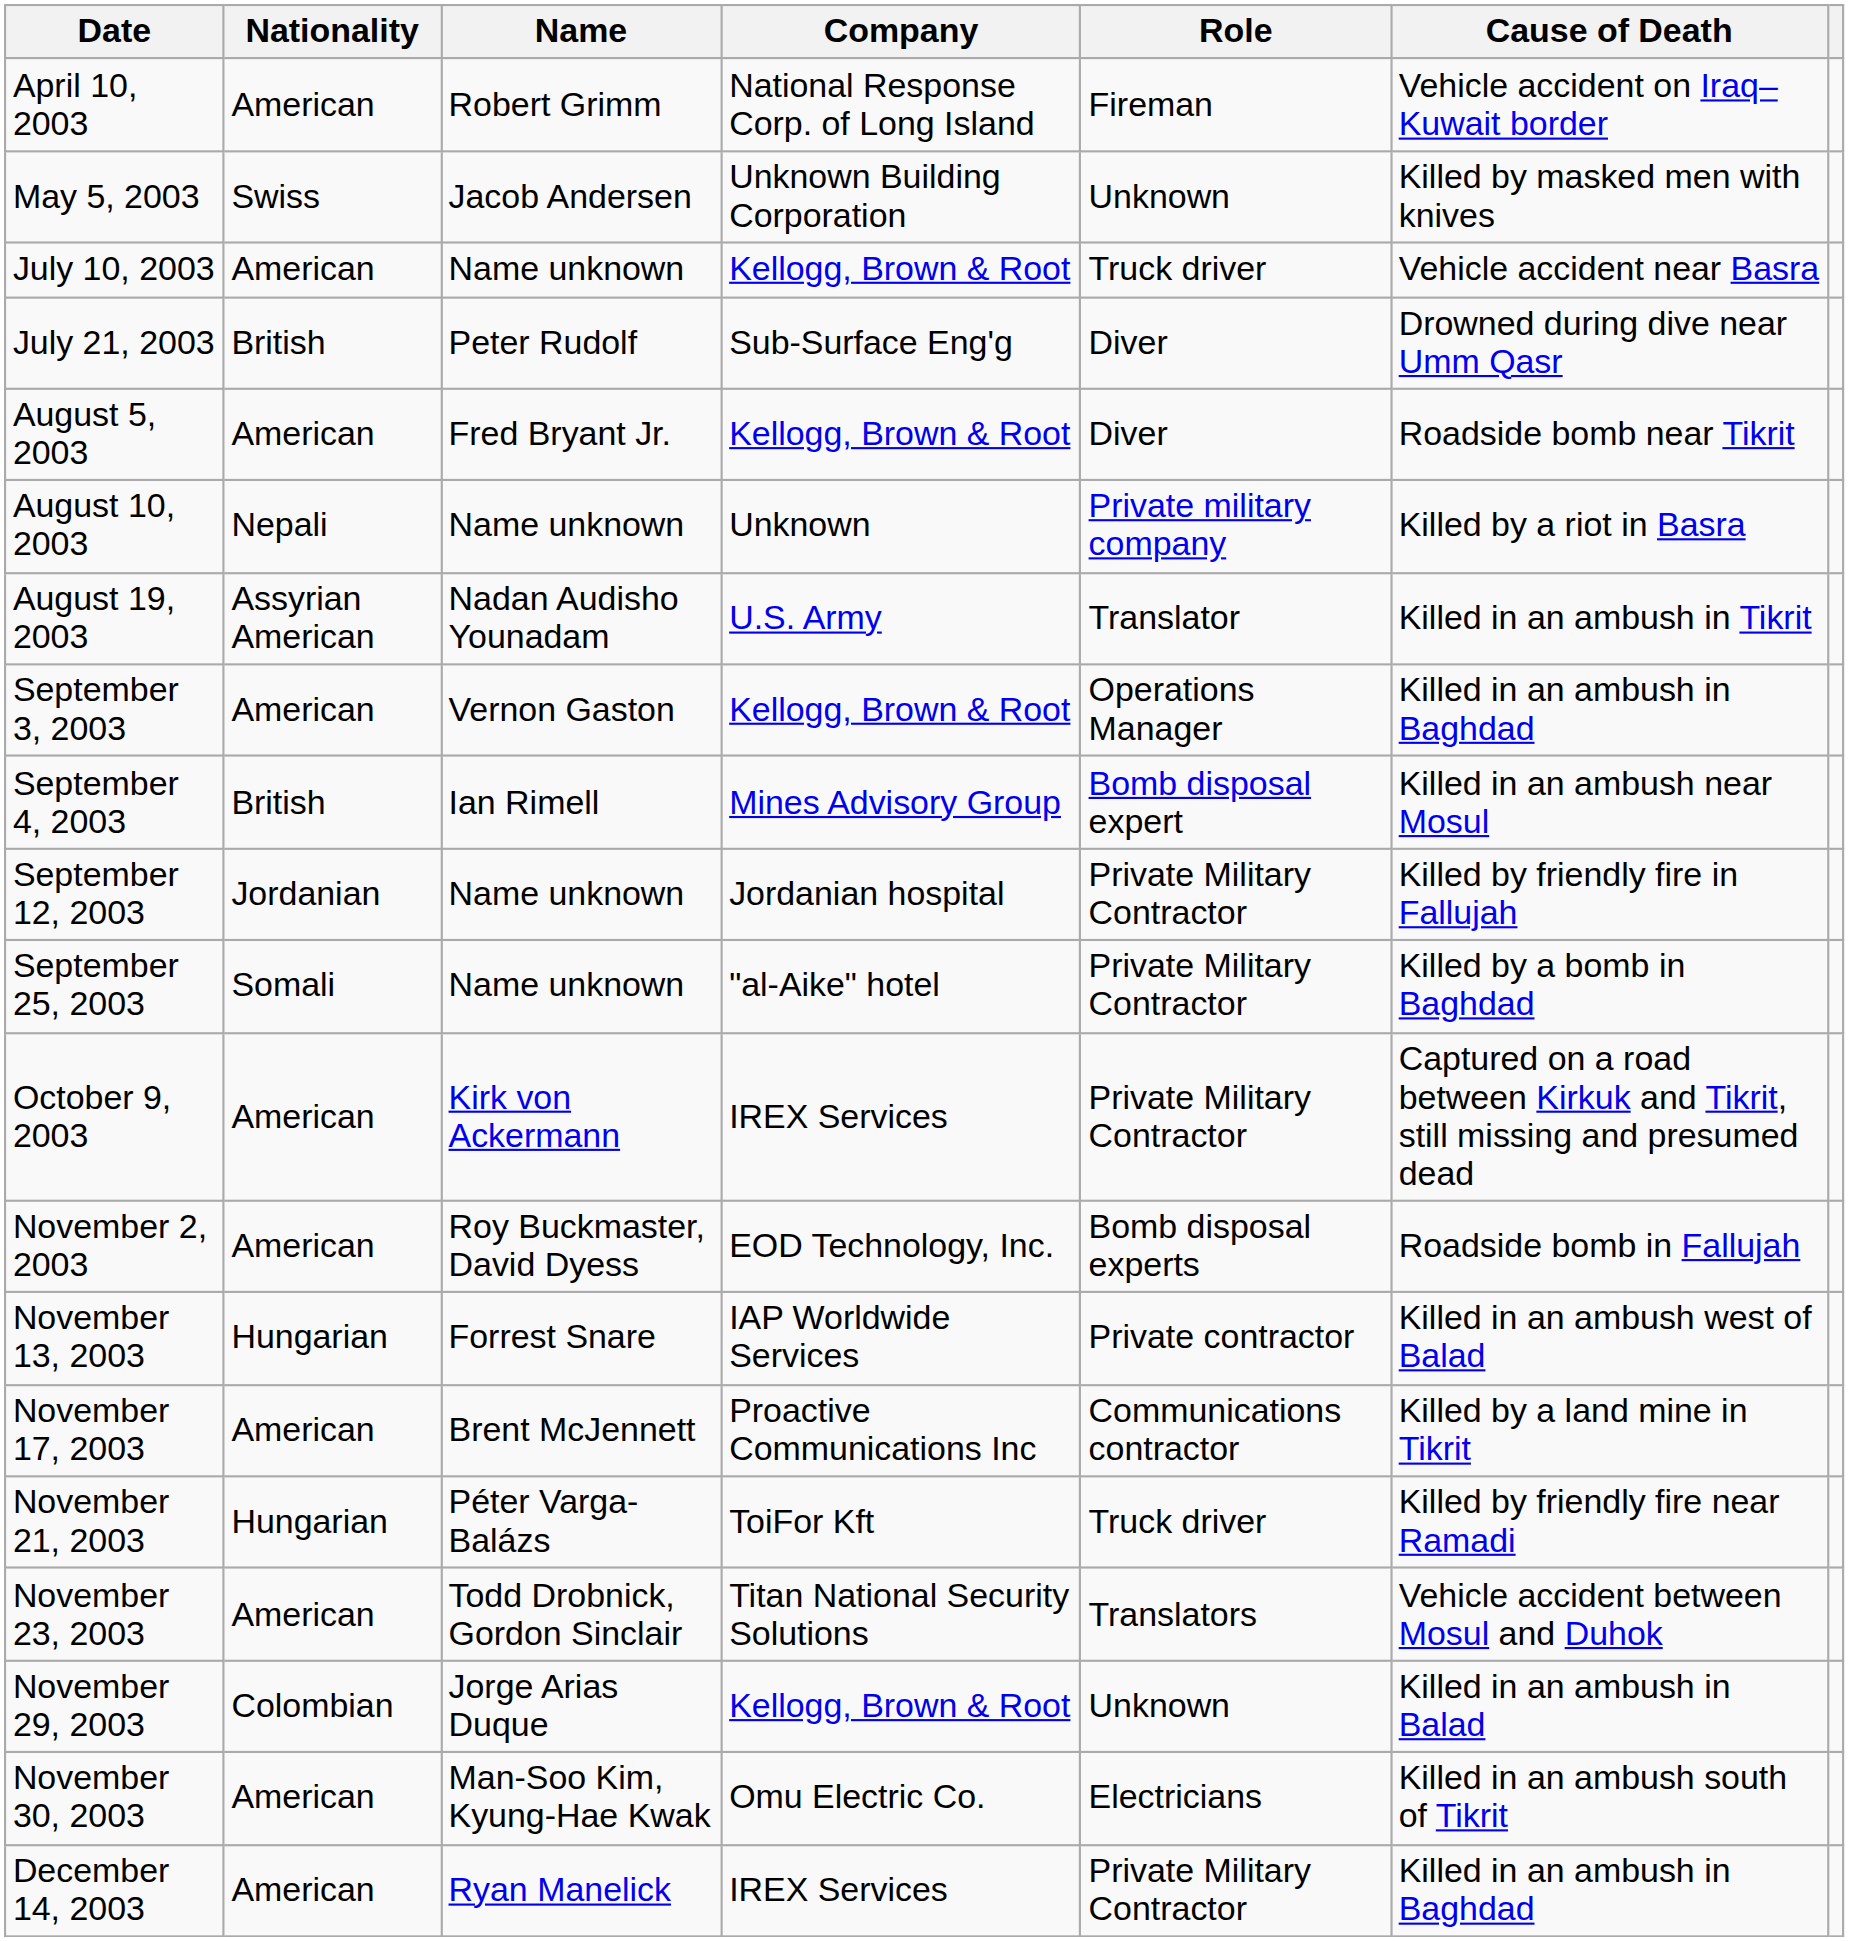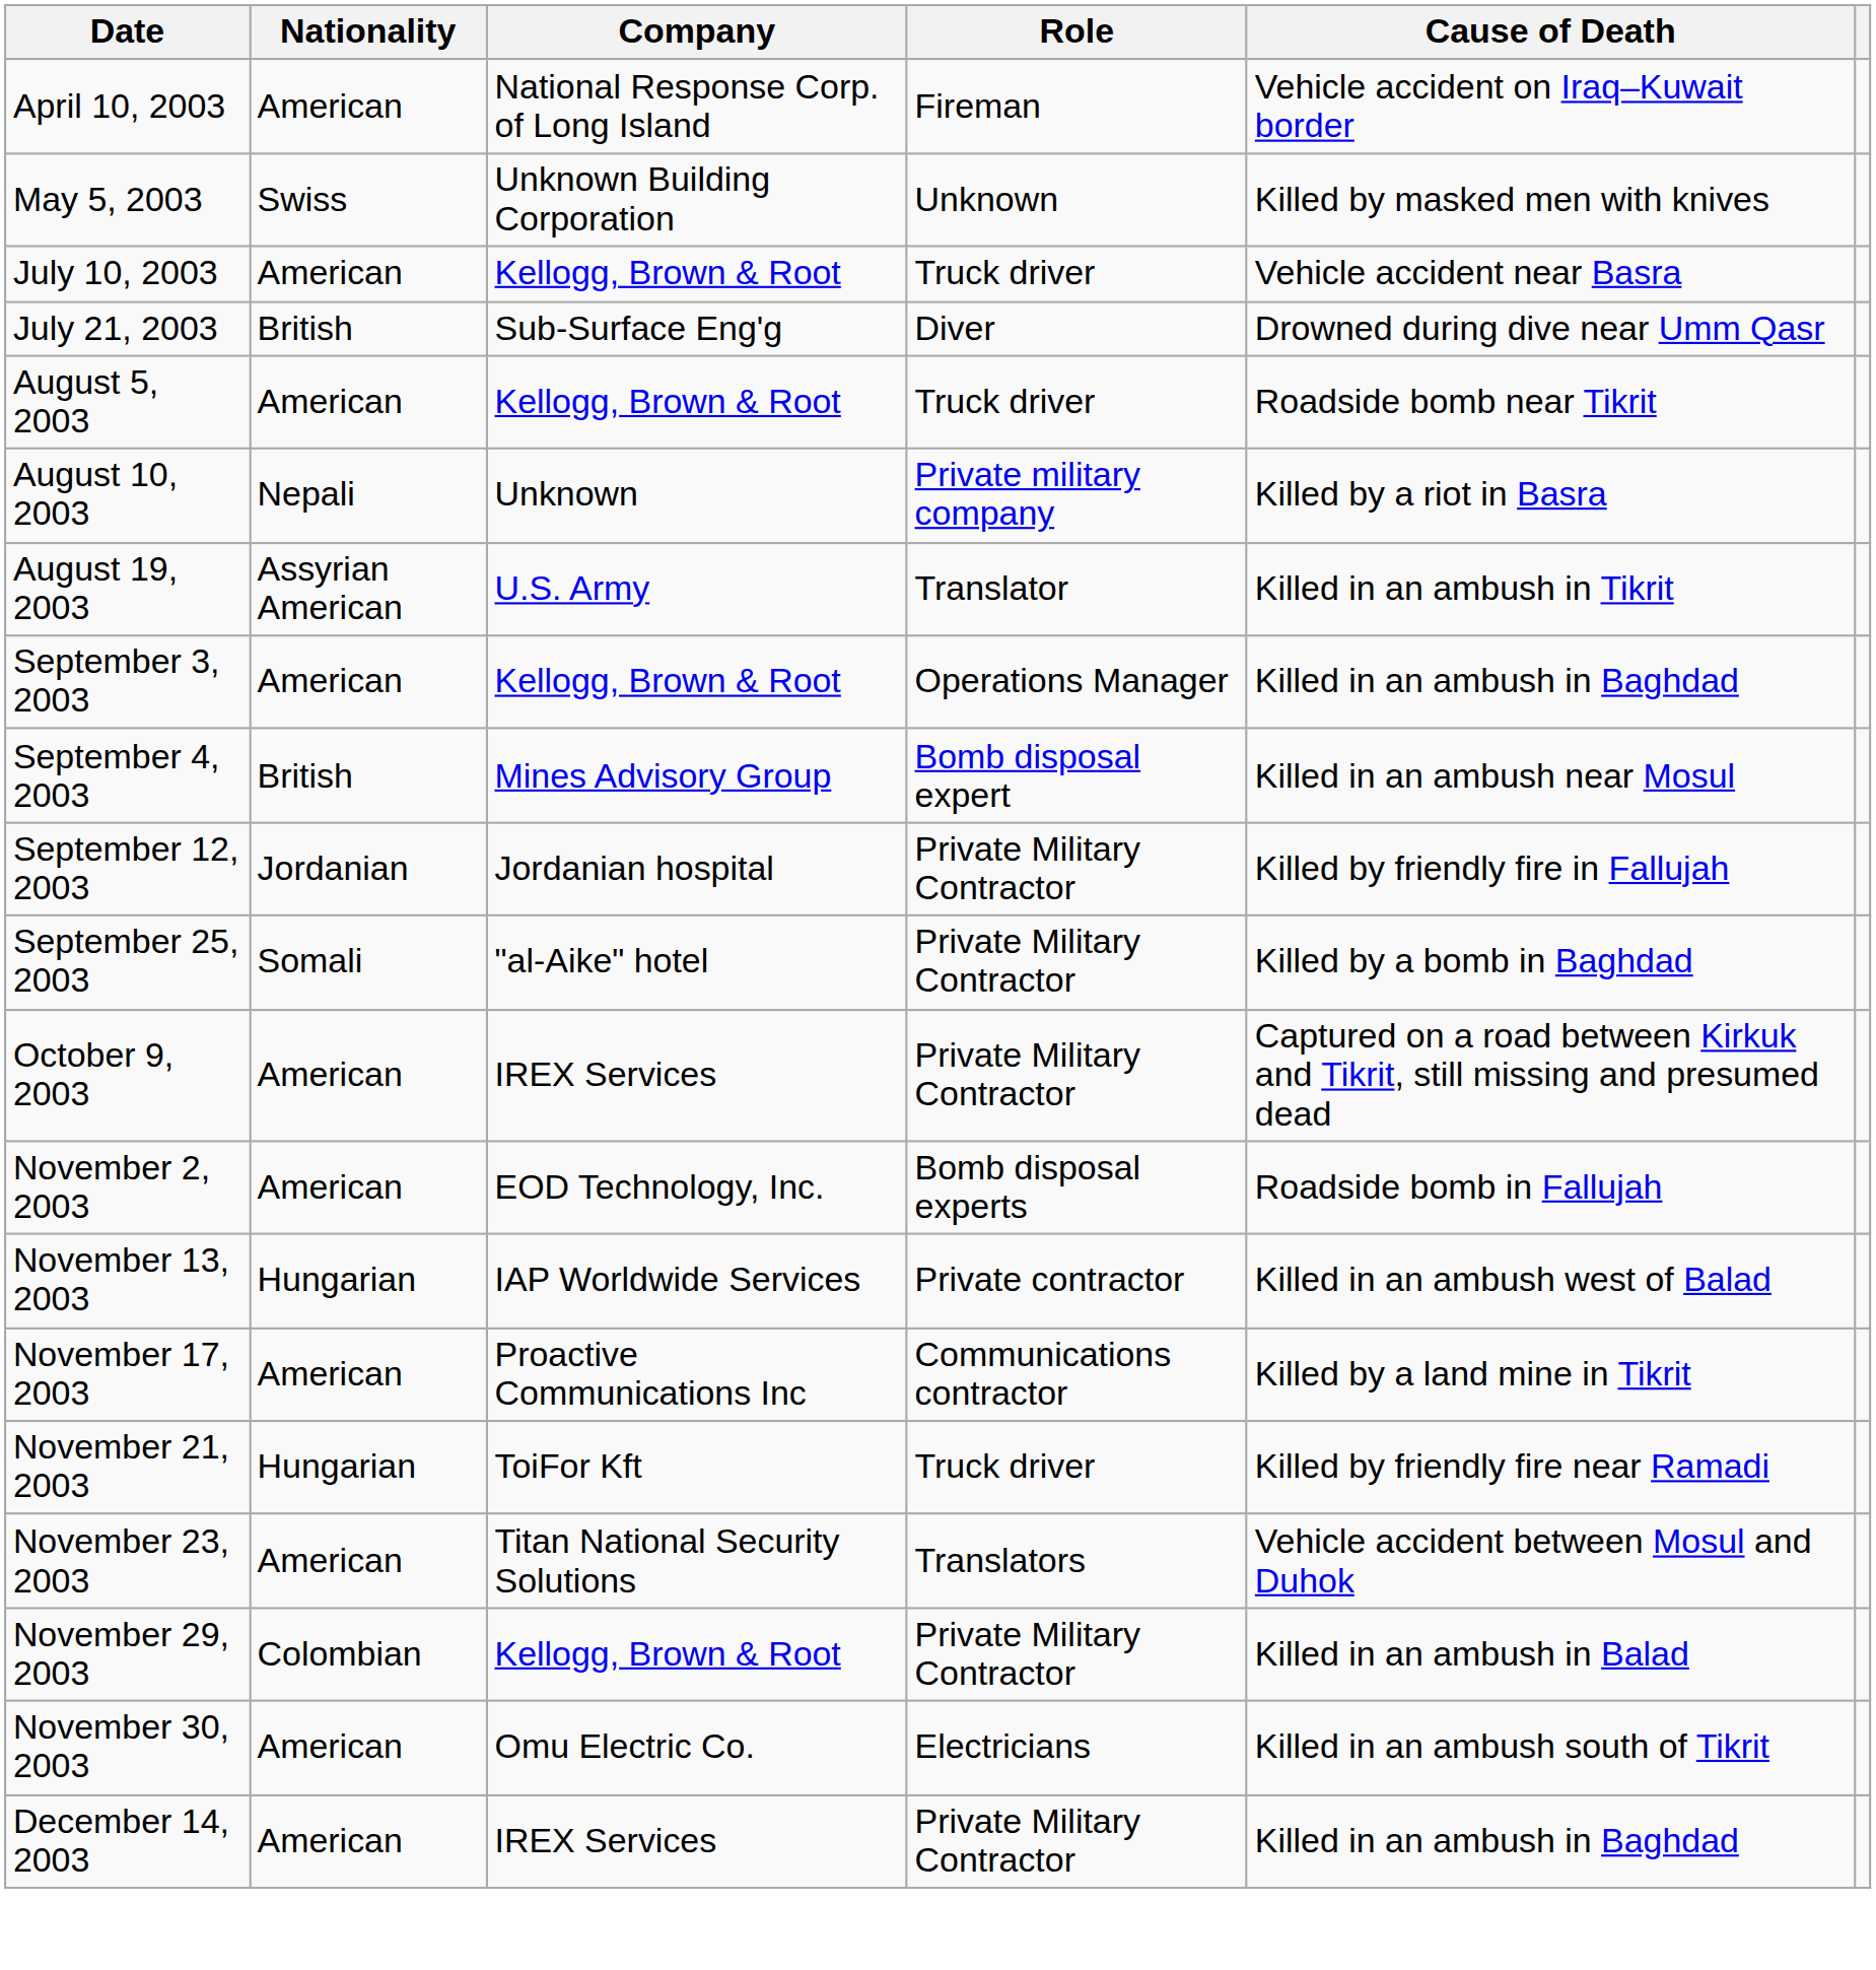- column: Name | Robert Grimm | Jacob Andersen | Name unknown | Peter Rudolf | Fred Bryant Jr. | Name unknown | Nadan Audisho Younadam | Vernon Gaston | Ian Rimell | Name unknown | Name unknown | Kirk von Ackermann | Roy Buckmaster, David Dyess | Forrest Snare | Brent McJennett | Péter Varga-Balázs | Todd Drobnick, Gordon Sinclair | Jorge Arias Duque | Man-Soo Kim, Kyung-Hae Kwak | Ryan Manelick
August 5, 2003 | Role: Diver -> Truck driver
November 29, 2003 | Role: Unknown -> Private Military Contractor
